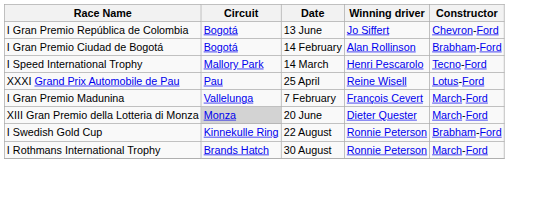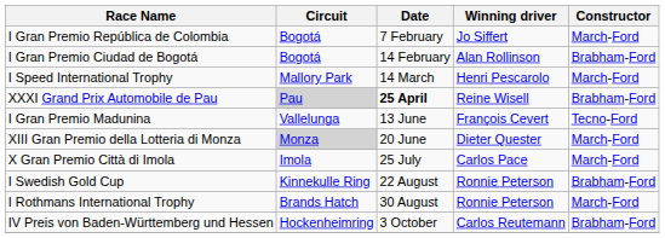I Gran Premio República de Colombia | Date: 13 June -> 7 February
I Gran Premio República de Colombia | Constructor: Chevron-Ford -> March-Ford
I Speed International Trophy | Constructor: Tecno-Ford -> March-Ford
XXXI Grand Prix Automobile de Pau | Circuit: no background -> lightgrey background
XXXI Grand Prix Automobile de Pau | Date: normal -> bold
XXXI Grand Prix Automobile de Pau | Constructor: Lotus-Ford -> Brabham-Ford
I Gran Premio Madunina | Date: 7 February -> 13 June
I Gran Premio Madunina | Constructor: March-Ford -> Tecno-Ford
+ row: X Gran Premio Città di Imola | Imola | 25 July | Carlos Pace | March-Ford
+ row: IV Preis von Baden-Württemberg und Hessen | Hockenheimring | 3 October | Carlos Reutemann | Brabham-Ford
